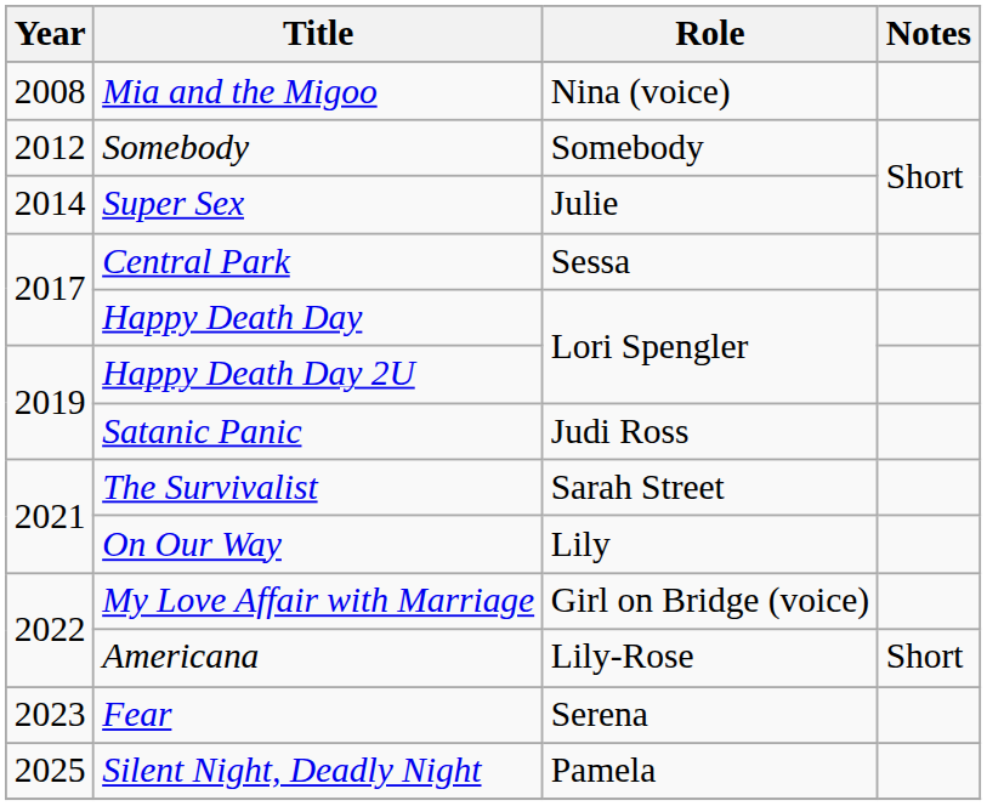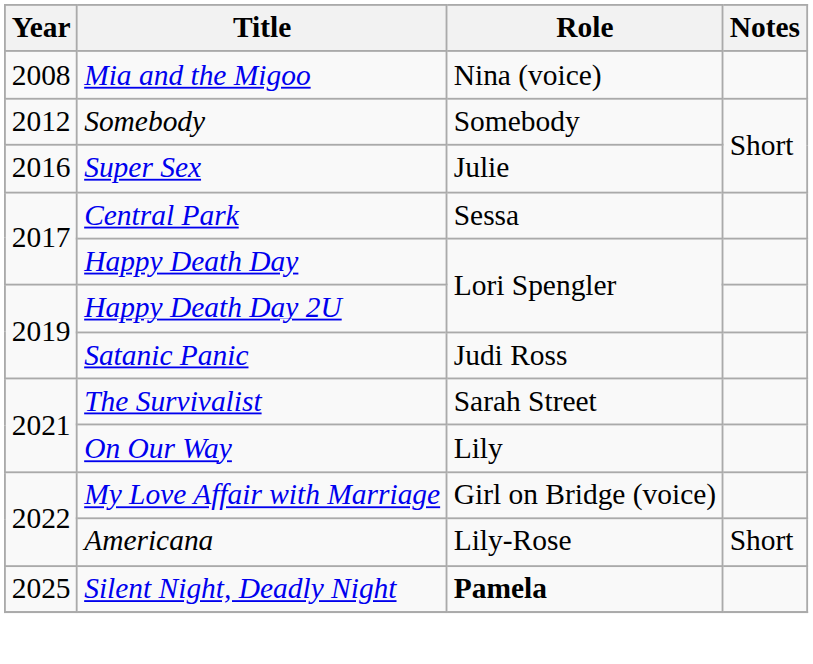Super Sex | Year: 2014 -> 2016
- row: 2023 | Fear | Serena
Silent Night, Deadly Night | Role: normal -> bold
